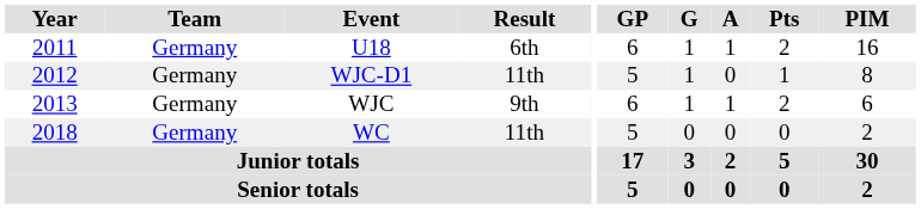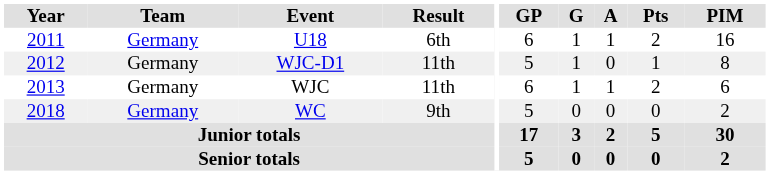WJC | Result: 9th -> 11th
WC | Result: 11th -> 9th
